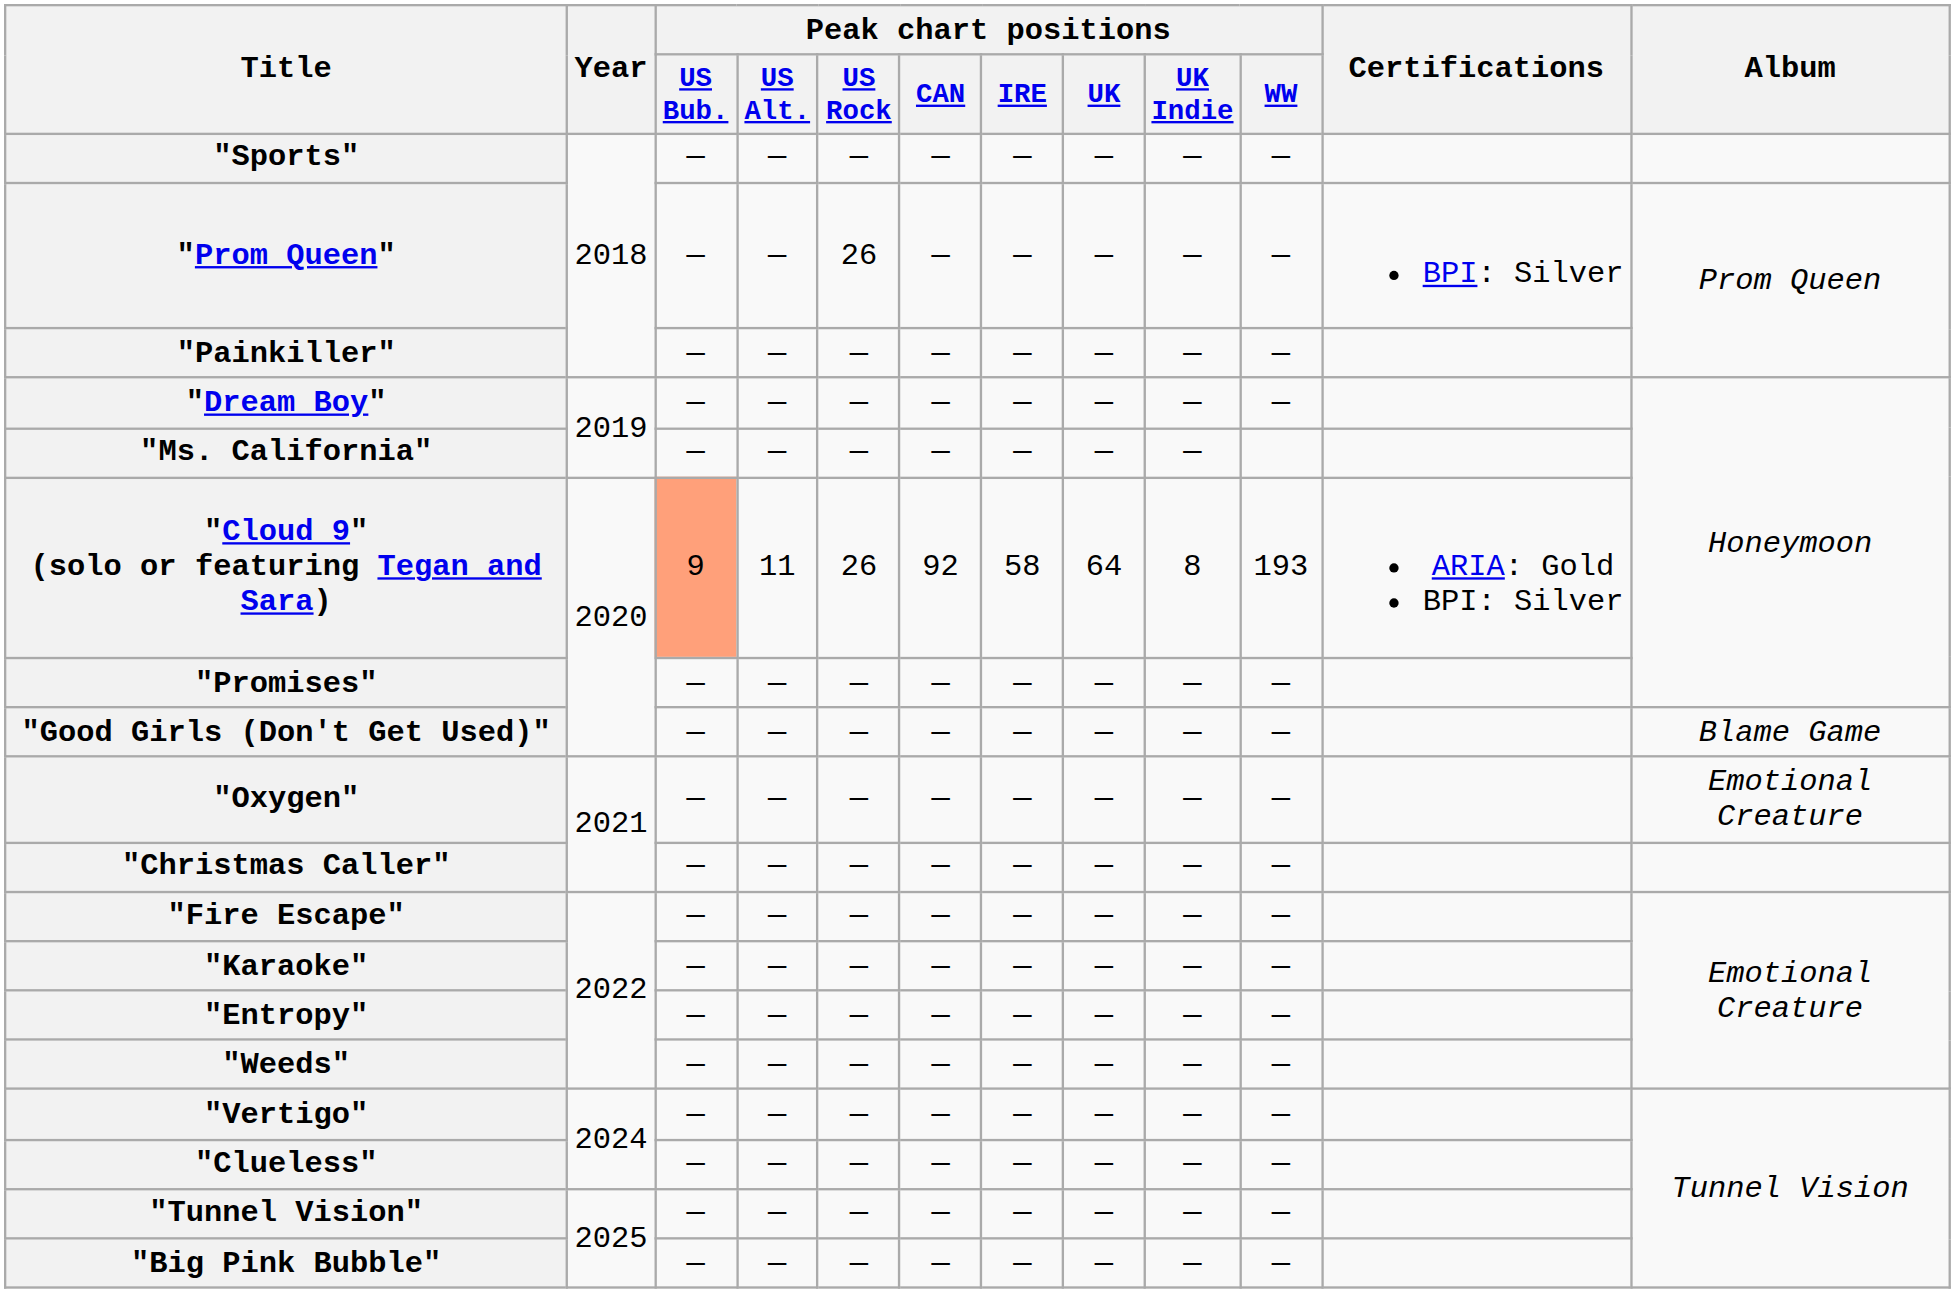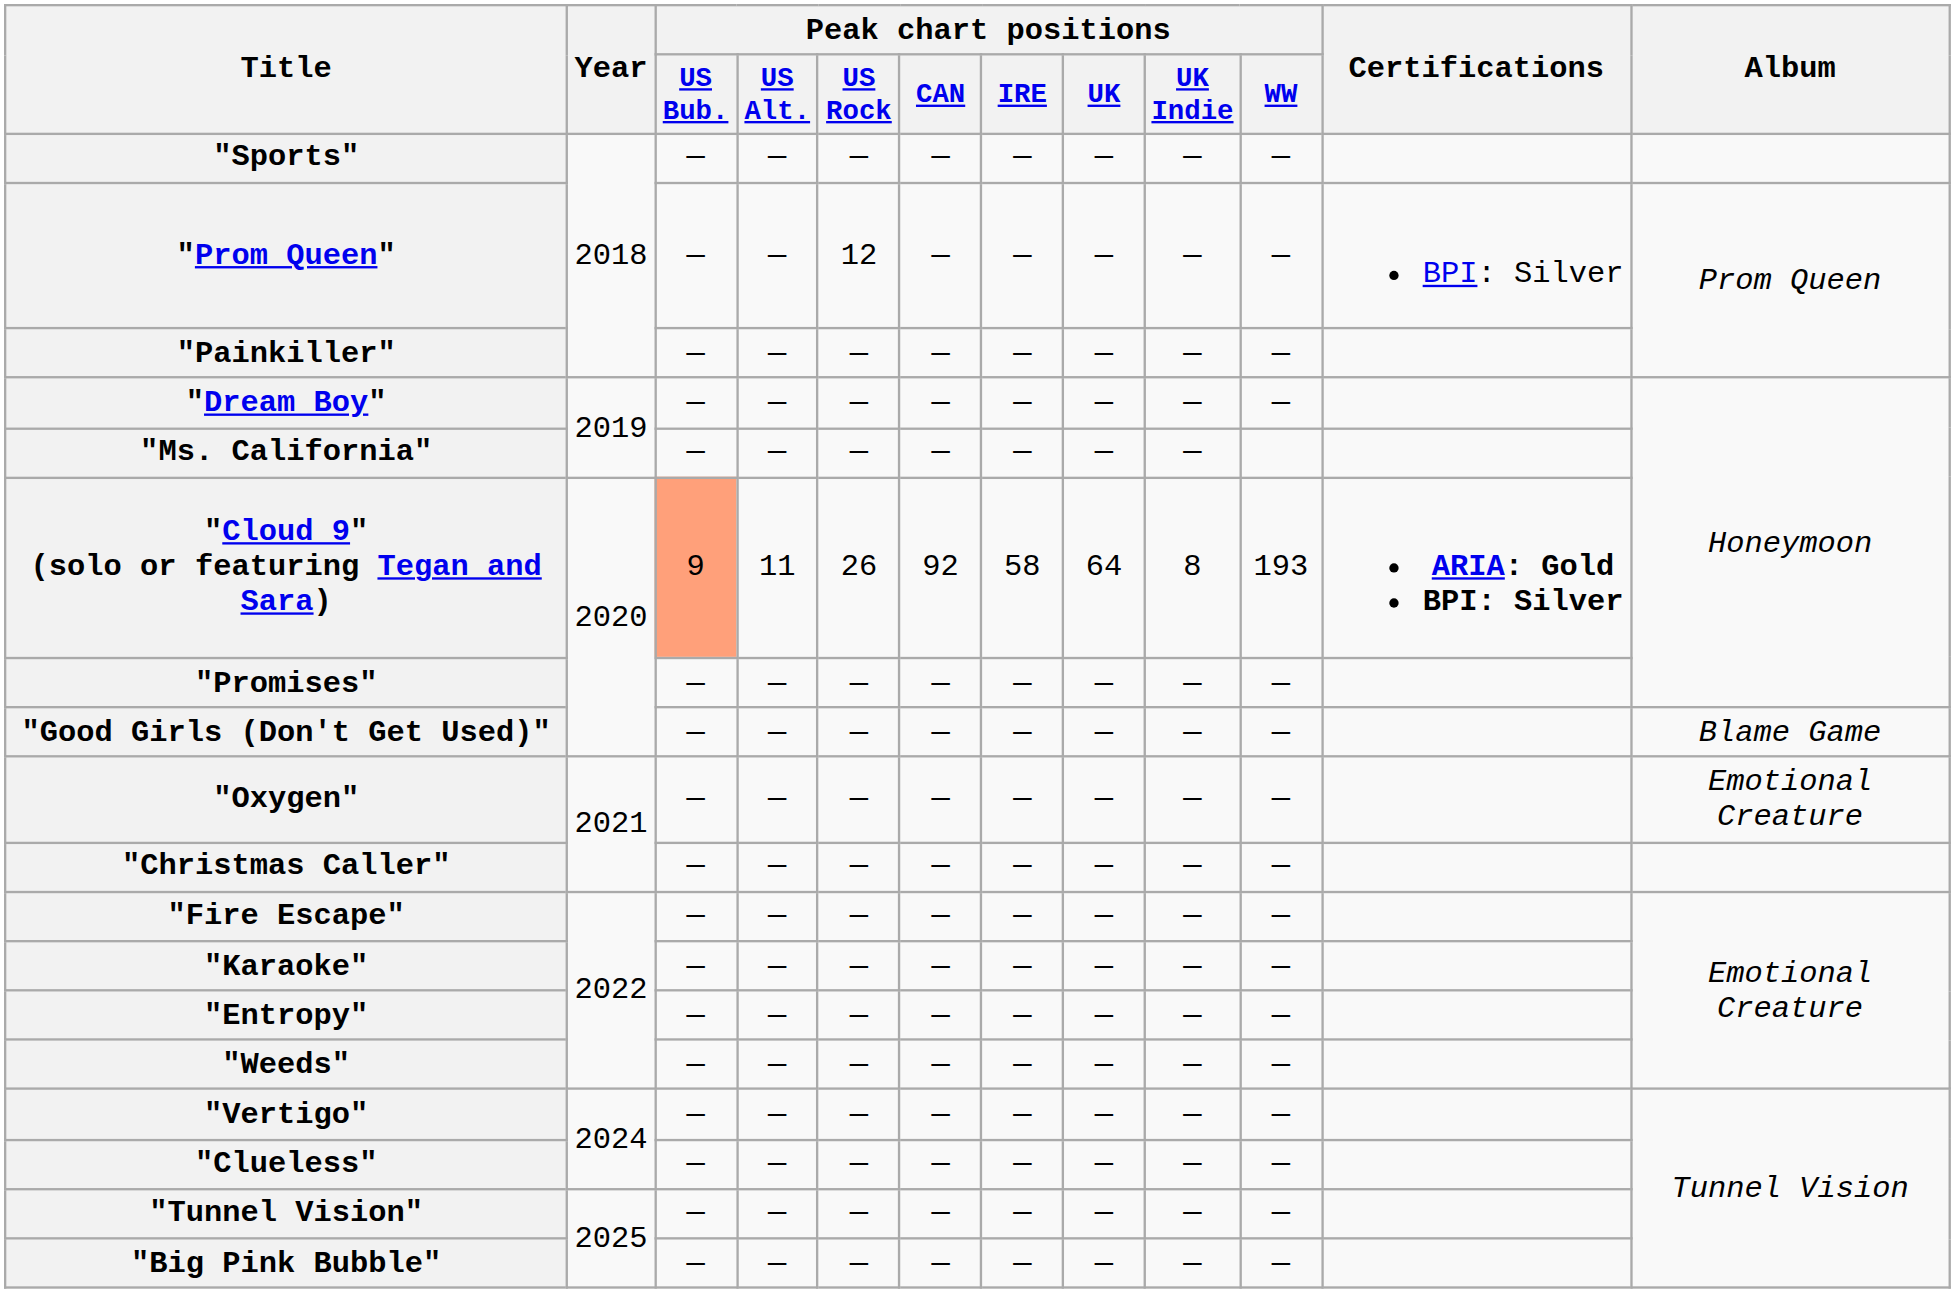"Prom Queen" | Peak chart positions / US Rock: 26 -> 12
"Cloud 9" (solo or featuring Tegan and Sara) | Certifications: normal -> bold
